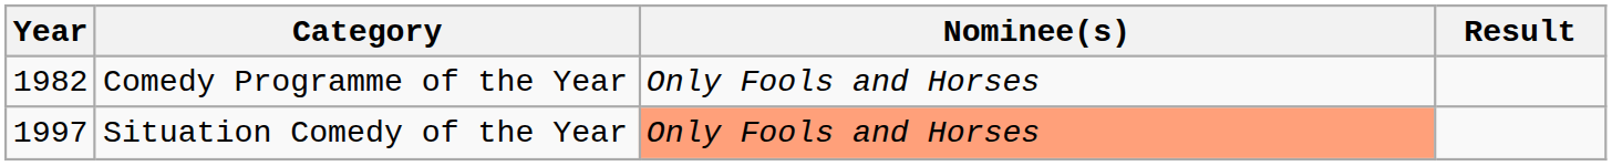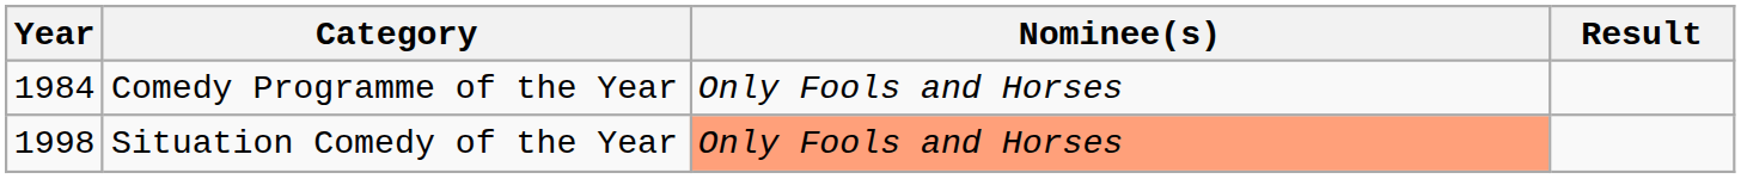Comedy Programme of the Year | Year: 1982 -> 1984
Situation Comedy of the Year | Year: 1997 -> 1998
